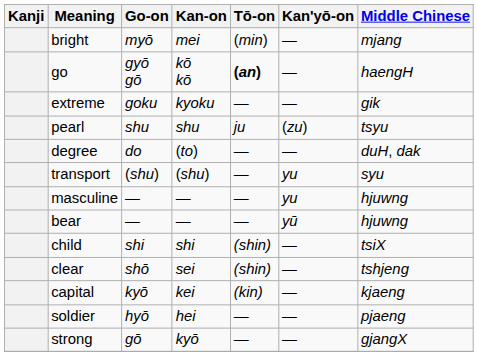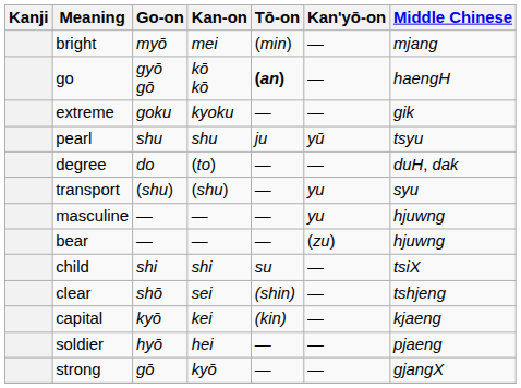pearl | Kan'yō-on: (zu) -> yū
bear | Kan'yō-on: yū -> (zu)
child | Tō-on: (shin) -> su
